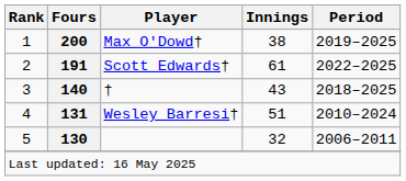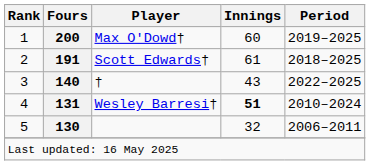Max O'Dowd† | Innings: 38 -> 60
Scott Edwards† | Period: 2022–2025 -> 2018–2025
† | Period: 2018–2025 -> 2022–2025
Wesley Barresi† | Innings: normal -> bold
